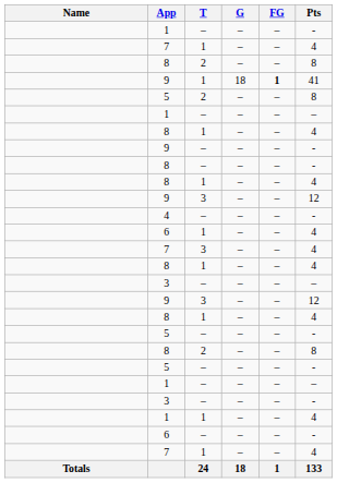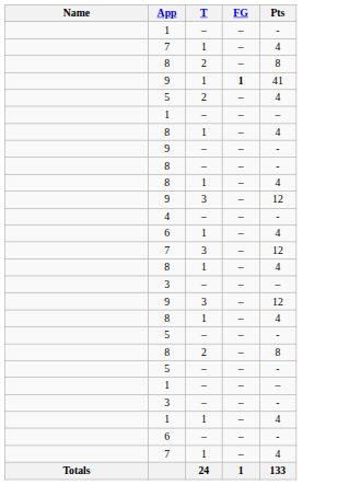- column: G | – | – | – | 18 | – | – | – | – | – | – | – | – | – | – | – | – | – | – | – | – | – | – | – | – | – | – | 18
5 / 2 | Pts: 8 -> 4
7 / 3 | Pts: 4 -> 12
